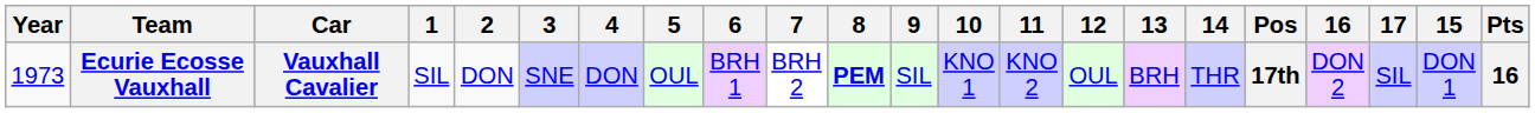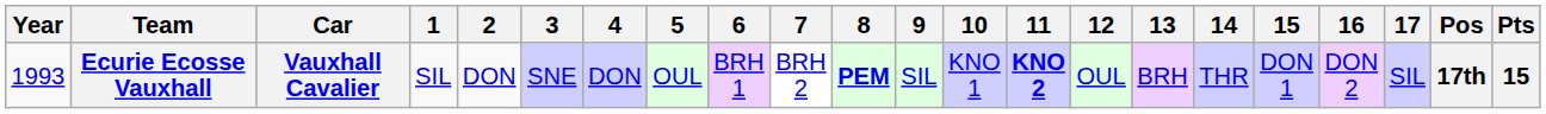columns swapped: 15 <-> Pos
Ecurie Ecosse Vauxhall | Year: 1973 -> 1993
Ecurie Ecosse Vauxhall | 11: normal -> bold
Ecurie Ecosse Vauxhall | Pts: 16 -> 15
